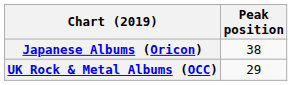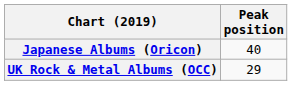Japanese Albums (Oricon) | Peak position: 38 -> 40
